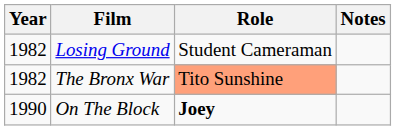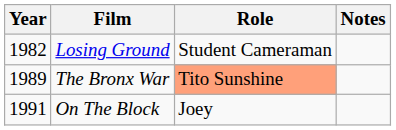The Bronx War | Year: 1982 -> 1989
On The Block | Year: 1990 -> 1991
On The Block | Role: bold -> normal
